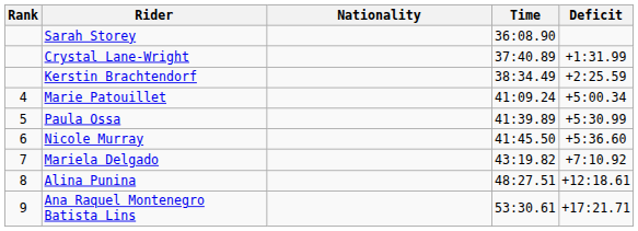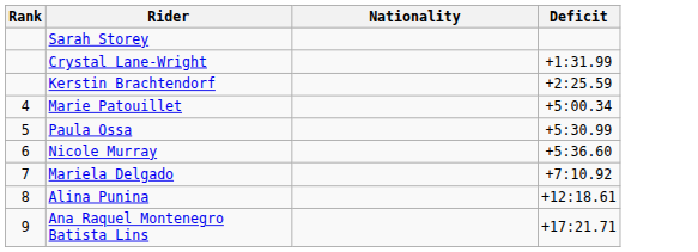- column: Time | 36:08.90 | 37:40.89 | 38:34.49 | 41:09.24 | 41:39.89 | 41:45.50 | 43:19.82 | 48:27.51 | 53:30.61
